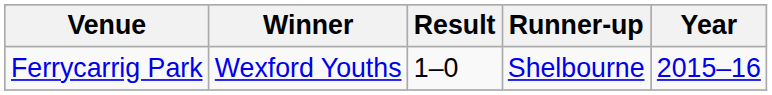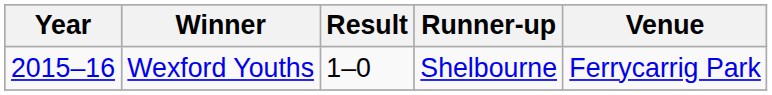columns swapped: Year <-> Venue
